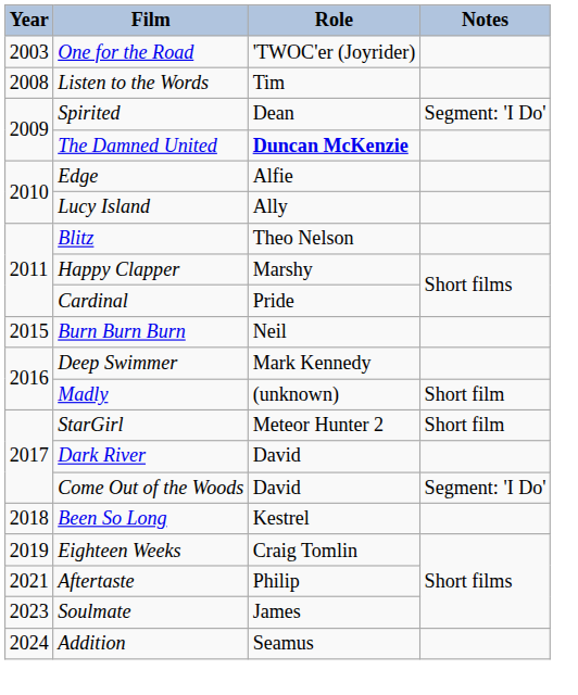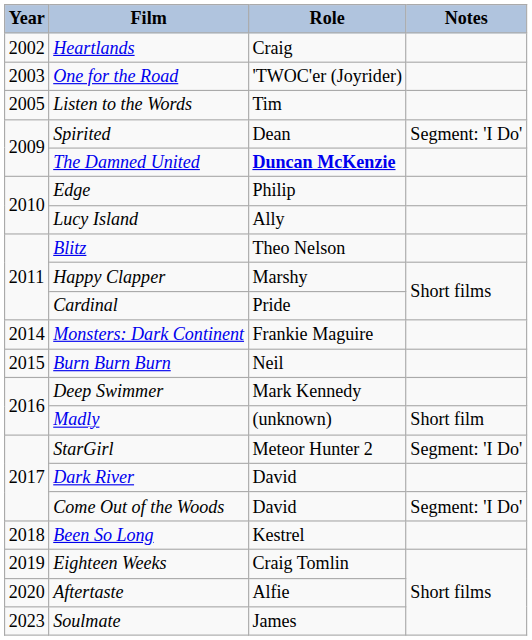+ row: 2002 | Heartlands | Craig
Listen to the Words | Year: 2008 -> 2005
Edge | Role: Alfie -> Philip
+ row: 2014 | Monsters: Dark Continent | Frankie Maguire
StarGirl | Notes: Short film -> Segment: 'I Do'
Aftertaste | Year: 2021 -> 2020
Aftertaste | Role: Philip -> Alfie
- row: 2024 | Addition | Seamus
